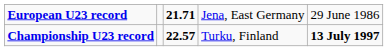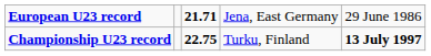Championship U23 record | column 3: 22.57 -> 22.75
